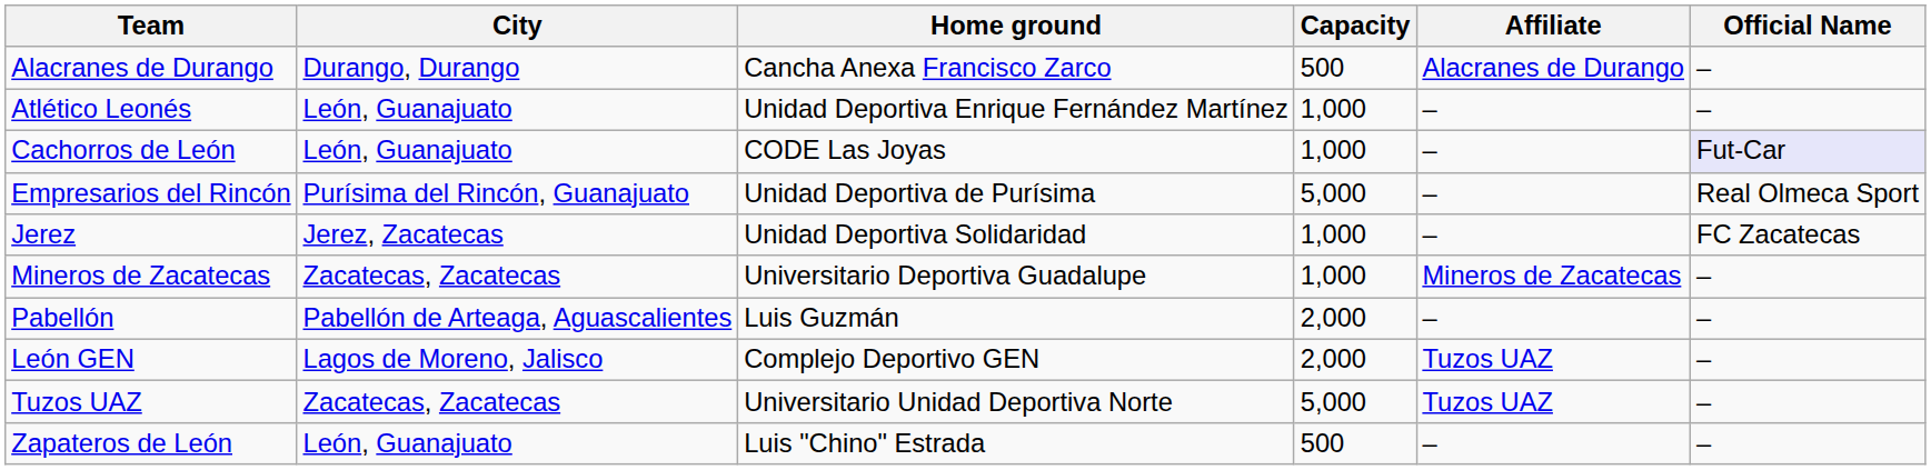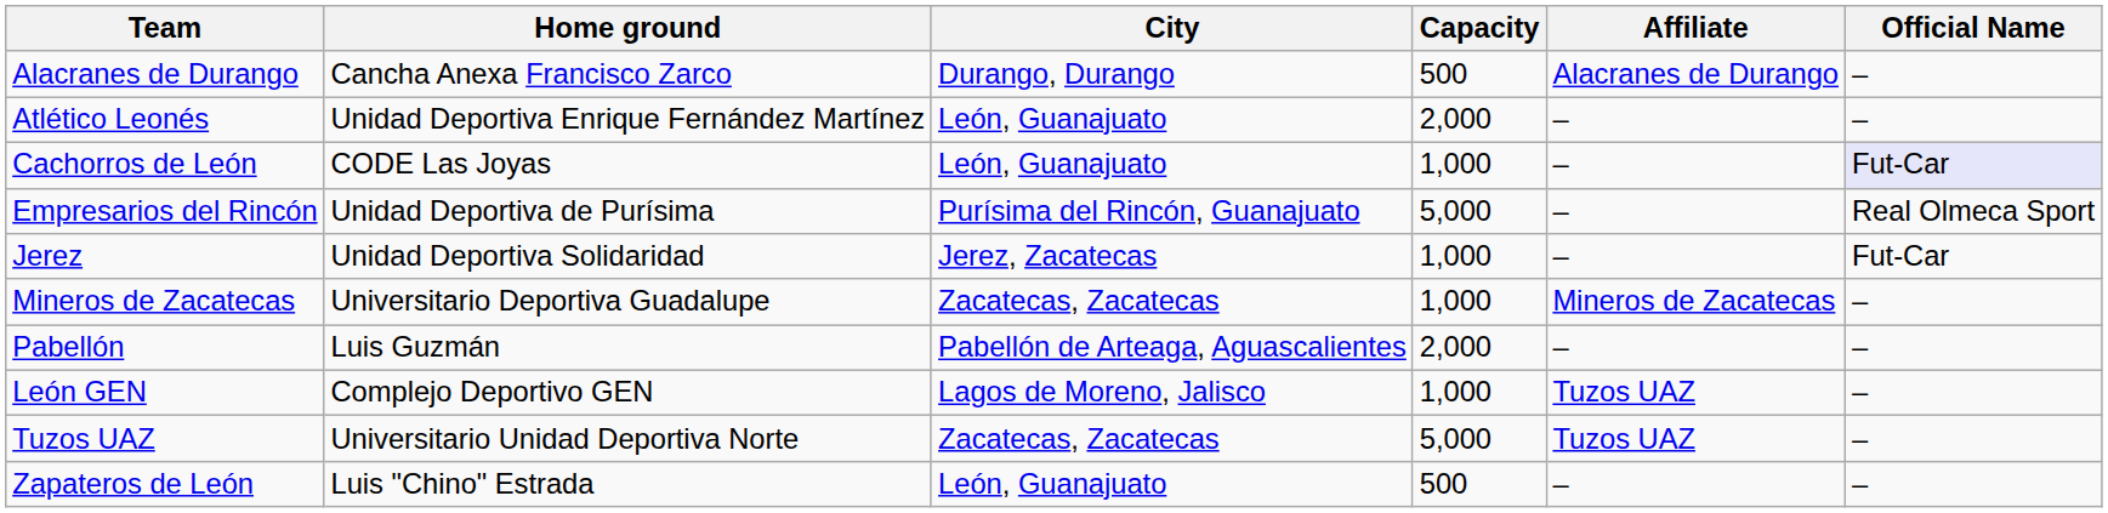columns swapped: City <-> Home ground
Atlético Leonés | Capacity: 1,000 -> 2,000
Jerez | Official Name: FC Zacatecas -> Fut-Car
León GEN | Capacity: 2,000 -> 1,000
